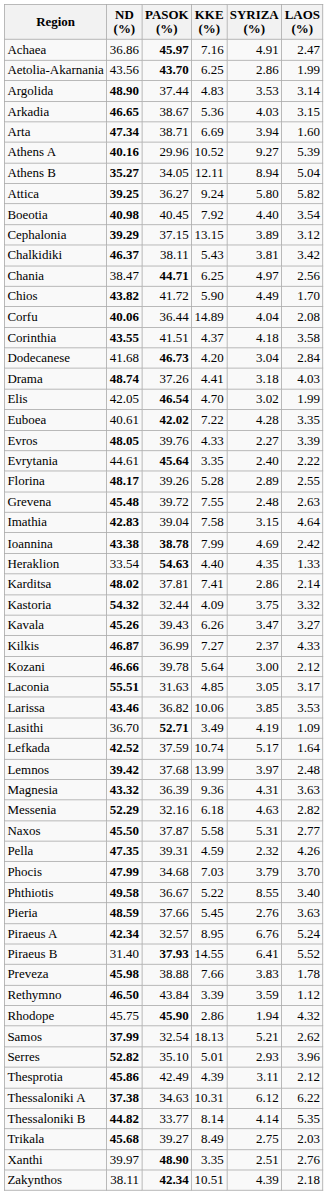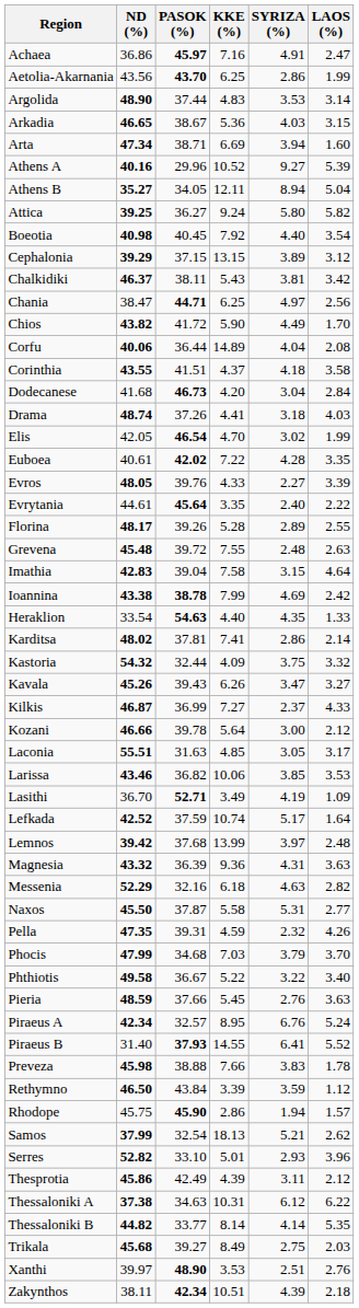Phthiotis | SYRIZA (%): 8.55 -> 3.22
Rhodope | LAOS (%): 4.32 -> 1.57
Serres | PASOK (%): 35.10 -> 33.10
Xanthi | KKE (%): 3.35 -> 3.53
